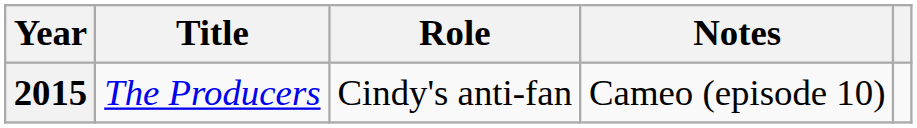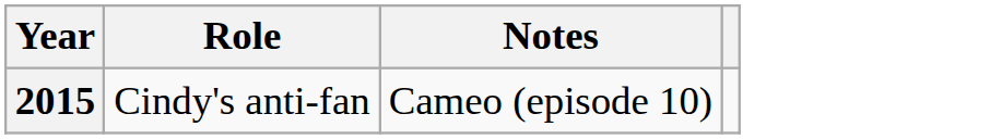- column: Title | The Producers
